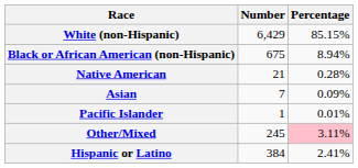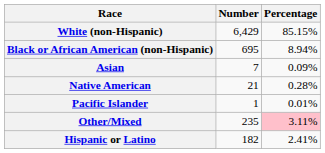Black or African American (non-Hispanic) | Number: 675 -> 695
rows swapped: Native American <-> Asian
Other/Mixed | Number: 245 -> 235
Hispanic or Latino | Number: 384 -> 182
